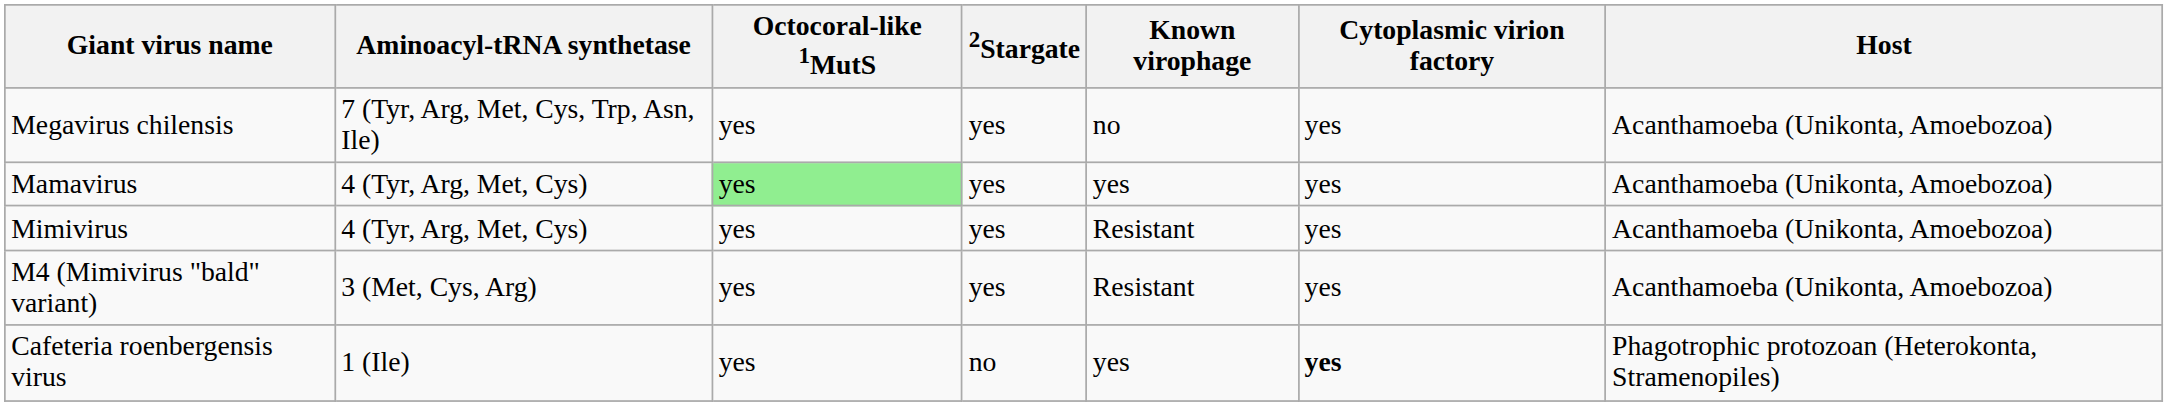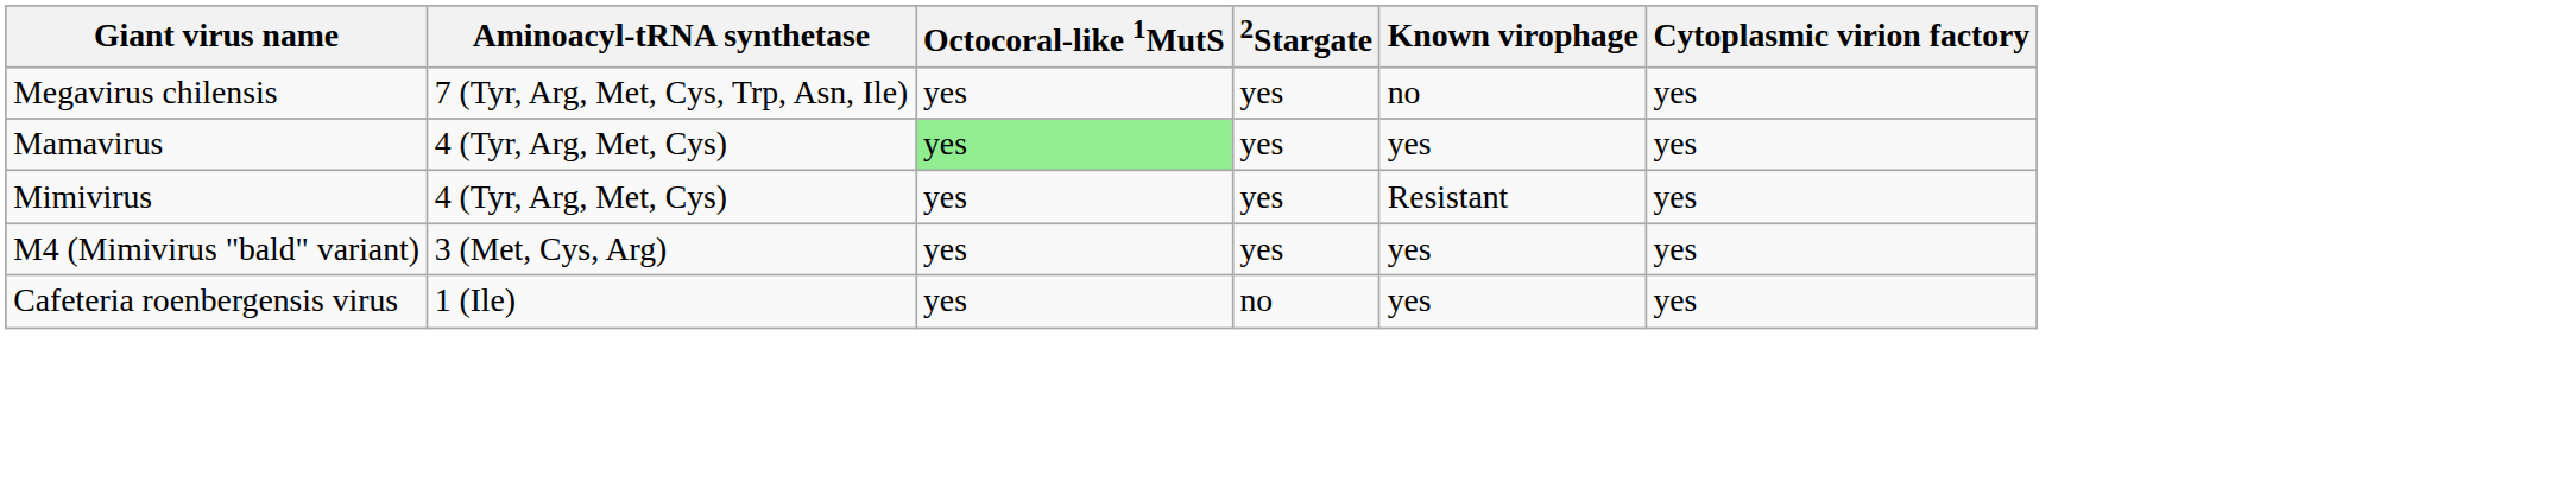- column: Host | Acanthamoeba (Unikonta, Amoebozoa) | Acanthamoeba (Unikonta, Amoebozoa) | Acanthamoeba (Unikonta, Amoebozoa) | Acanthamoeba (Unikonta, Amoebozoa) | Phagotrophic protozoan (Heterokonta, Stramenopiles)
M4 (Mimivirus "bald" variant) | Known virophage: Resistant -> yes
Cafeteria roenbergensis virus | Cytoplasmic virion factory: bold -> normal
